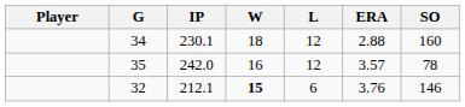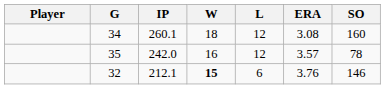34 | IP: 230.1 -> 260.1
34 | ERA: 2.88 -> 3.08
